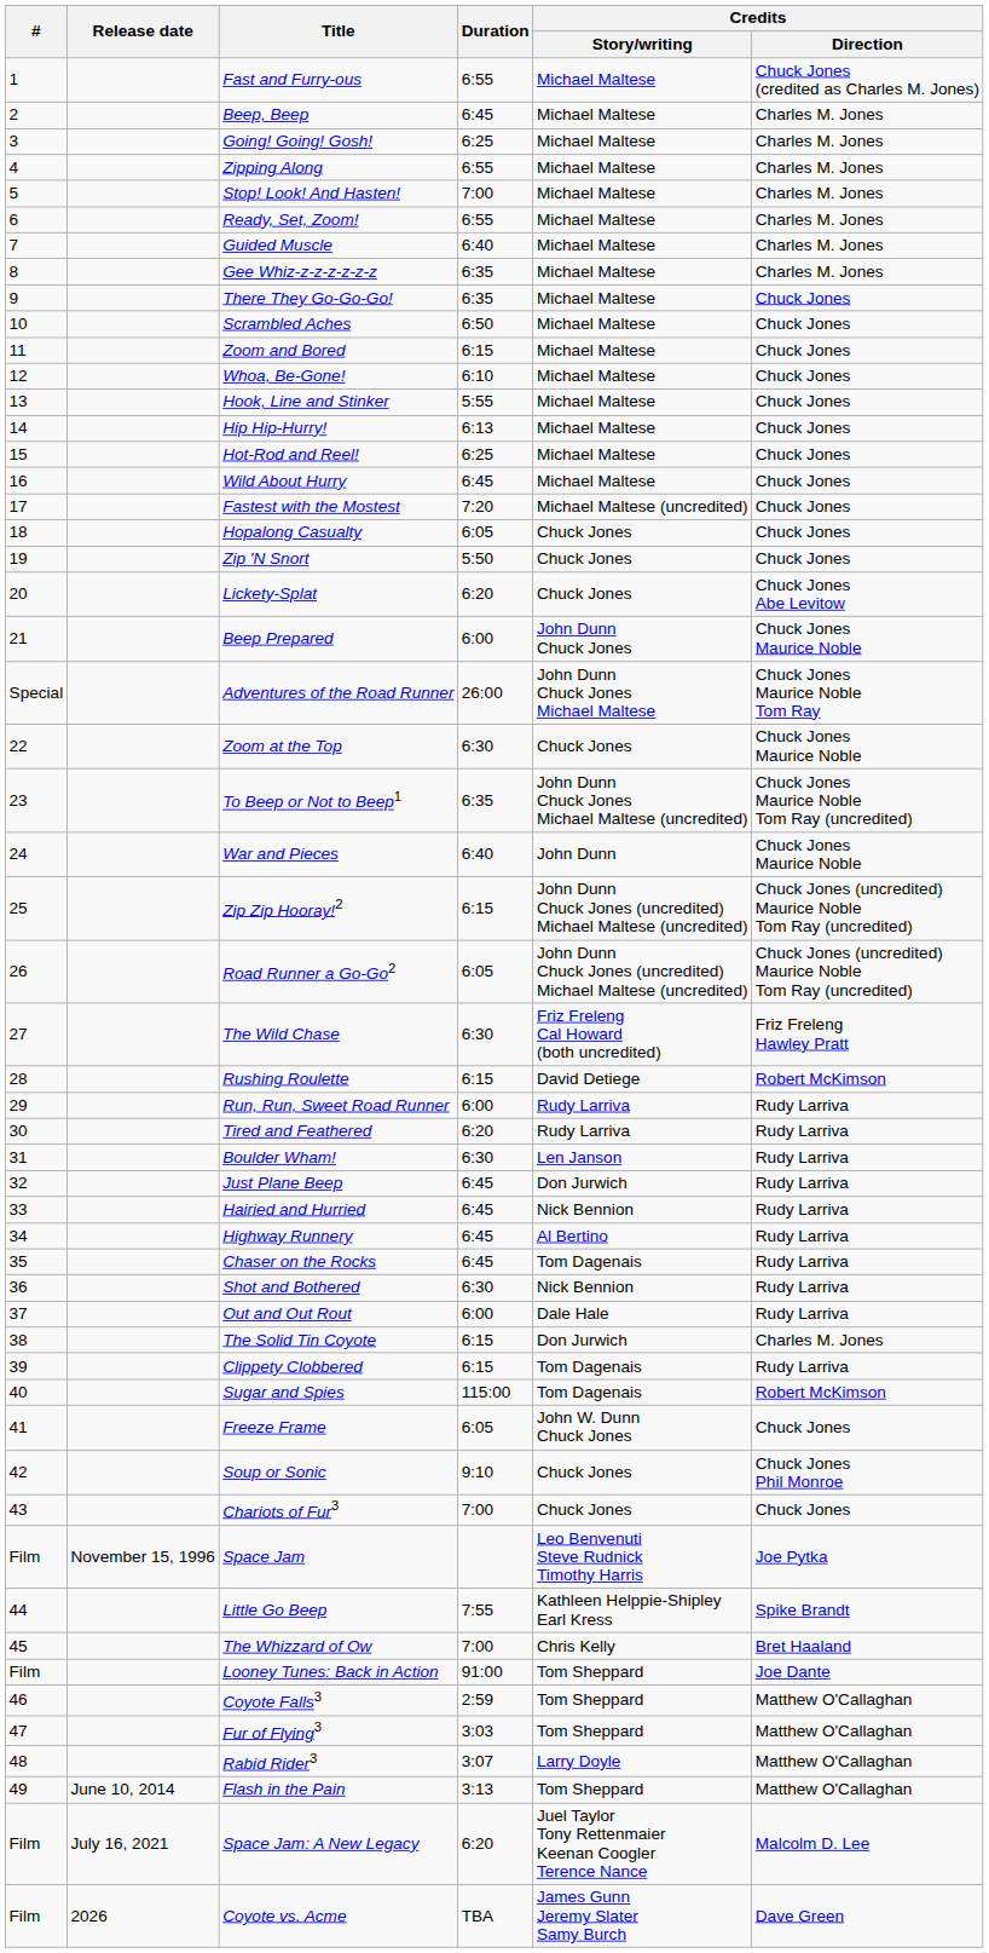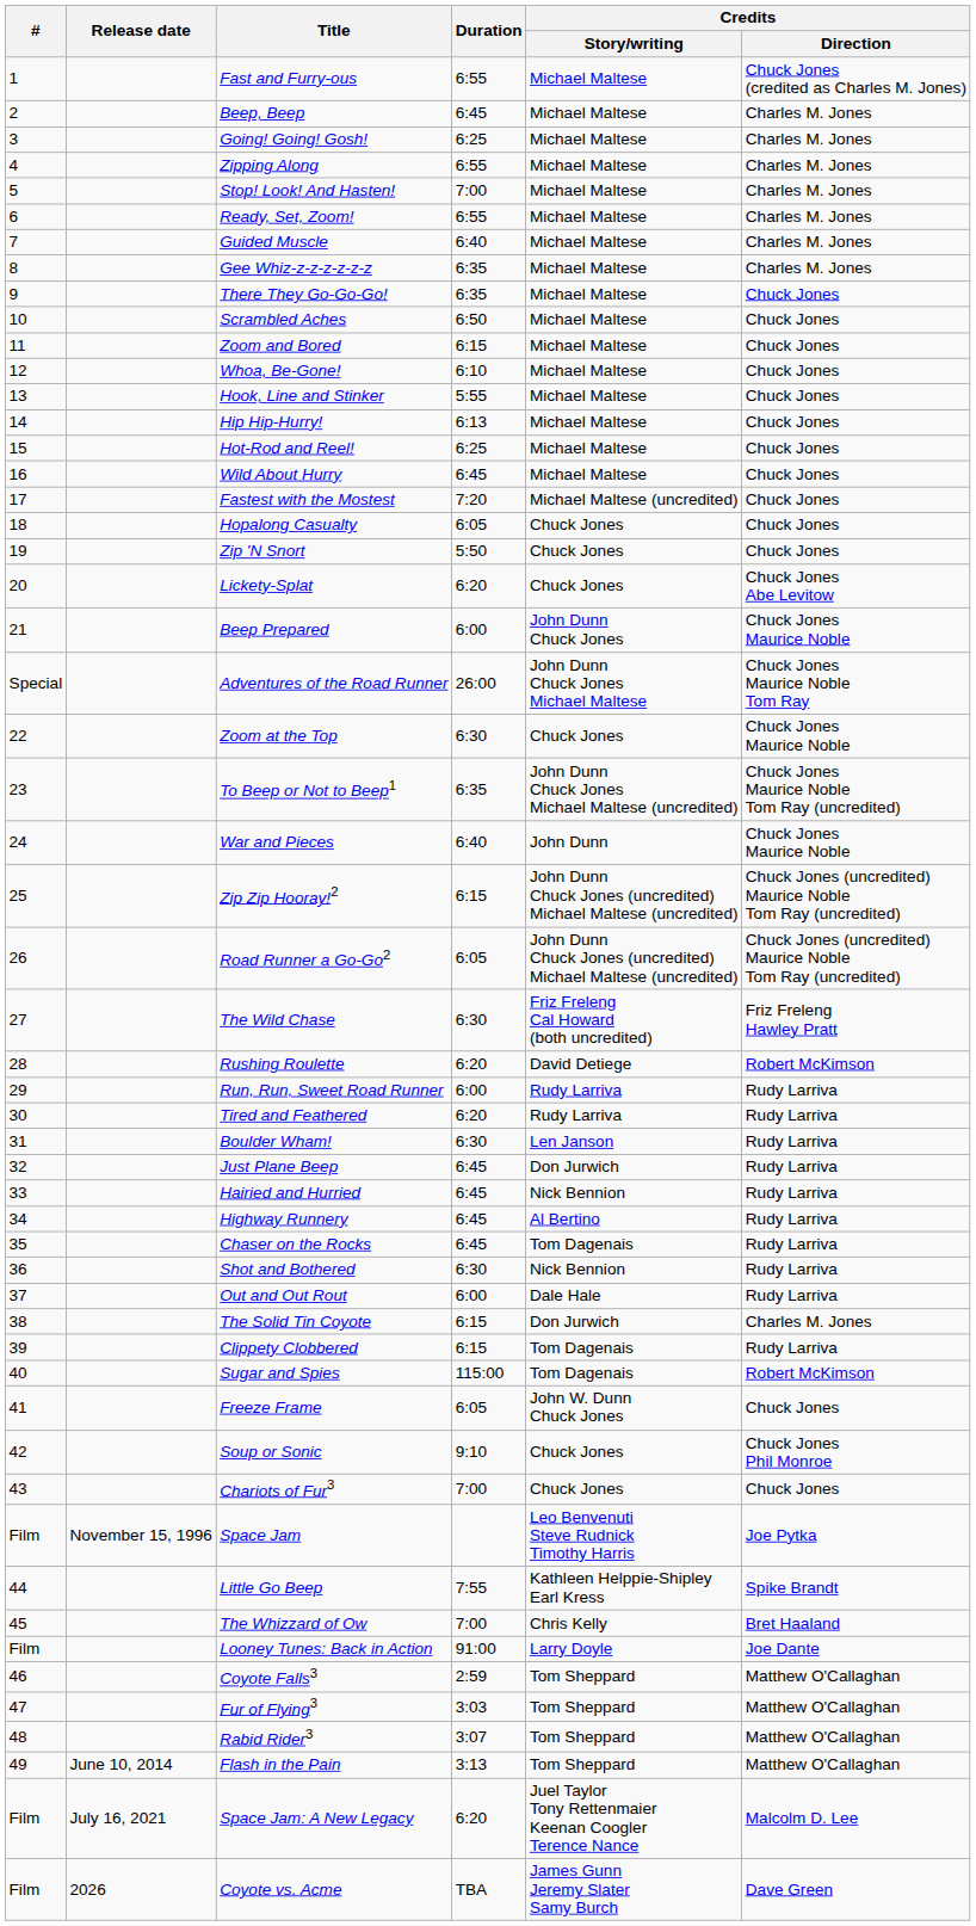Rushing Roulette | Duration: 6:15 -> 6:20
Looney Tunes: Back in Action | Credits / Story/writing: Tom Sheppard -> Larry Doyle
Rabid Rider3 | Credits / Story/writing: Larry Doyle -> Tom Sheppard
